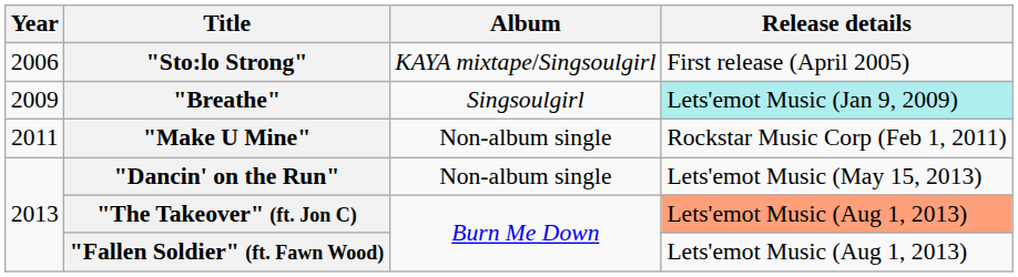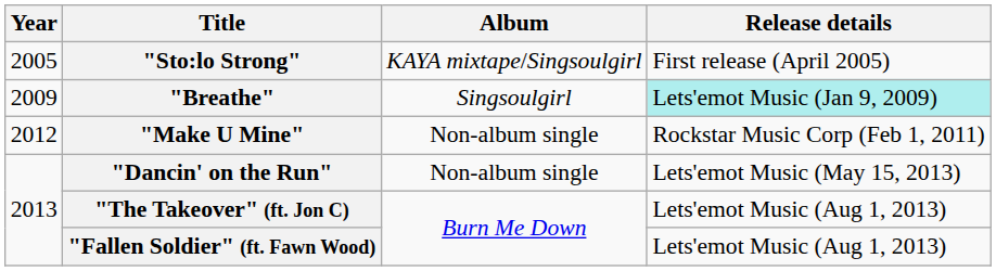"Sto:lo Strong" | Year: 2006 -> 2005
"Make U Mine" | Year: 2011 -> 2012
"The Takeover" (ft. Jon C) | Release details: lightsalmon background -> no background
